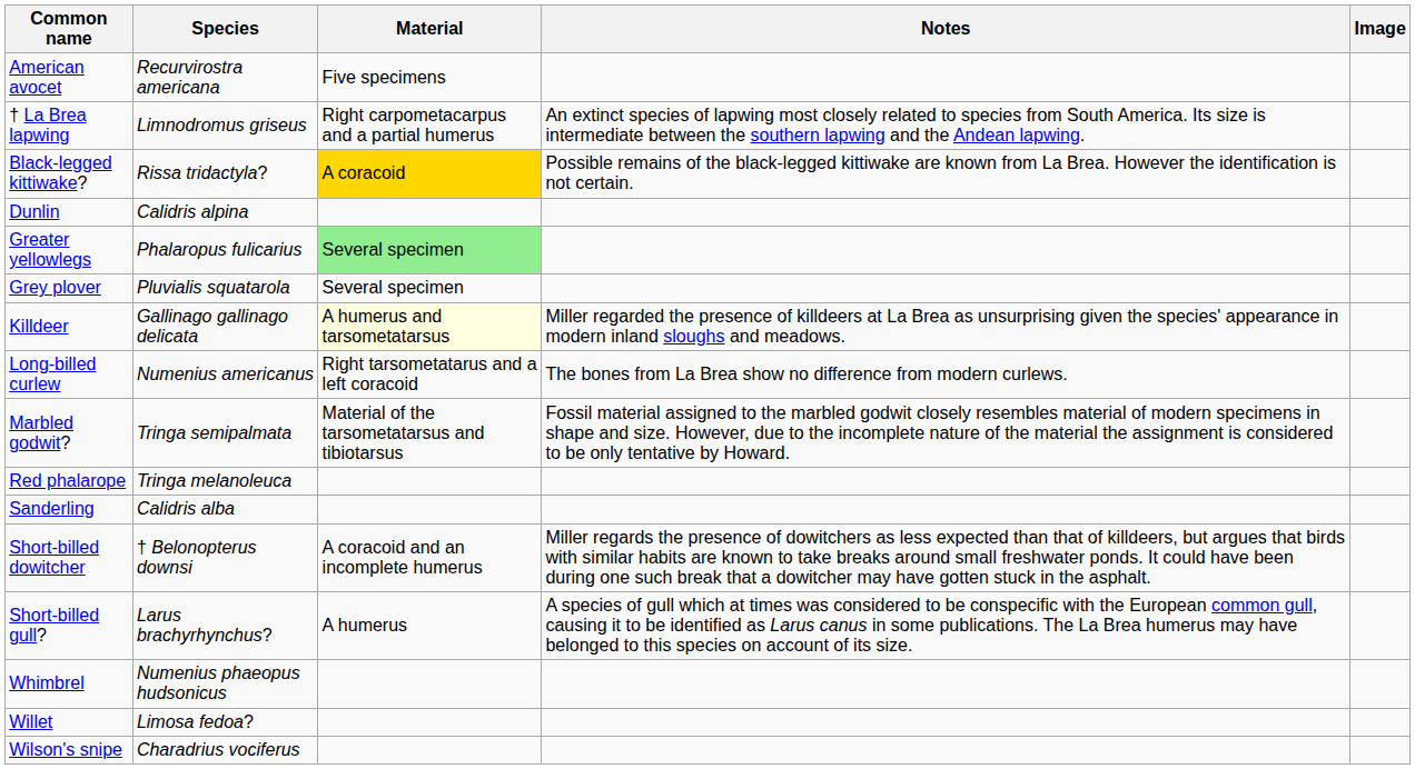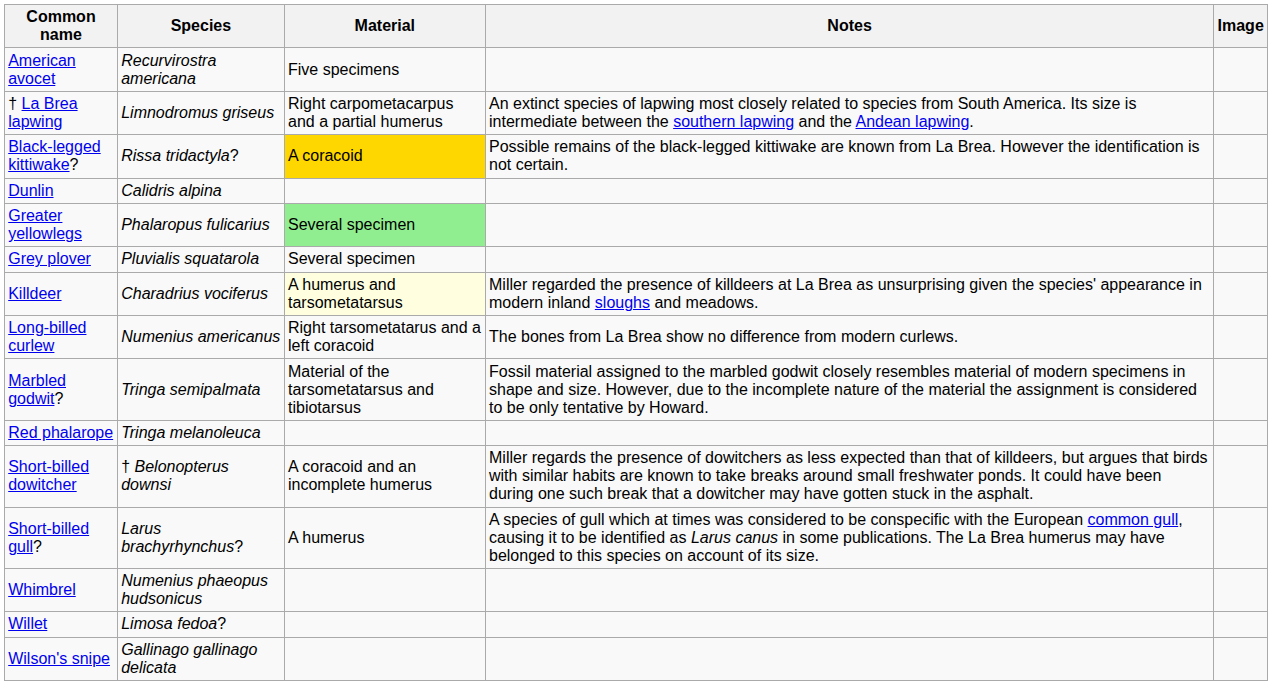Killdeer | Species: Gallinago gallinago delicata -> Charadrius vociferus
- row: Sanderling | Calidris alba
Wilson's snipe | Species: Charadrius vociferus -> Gallinago gallinago delicata
